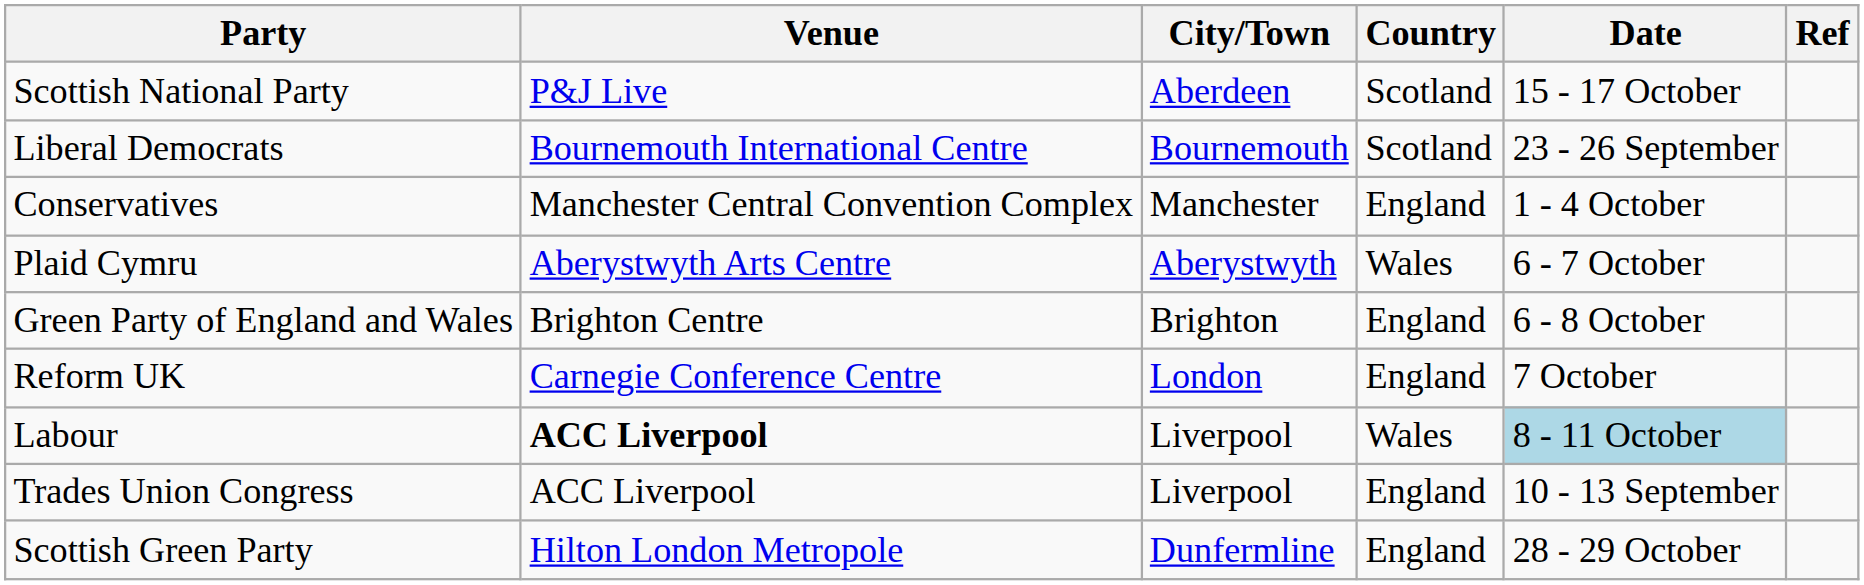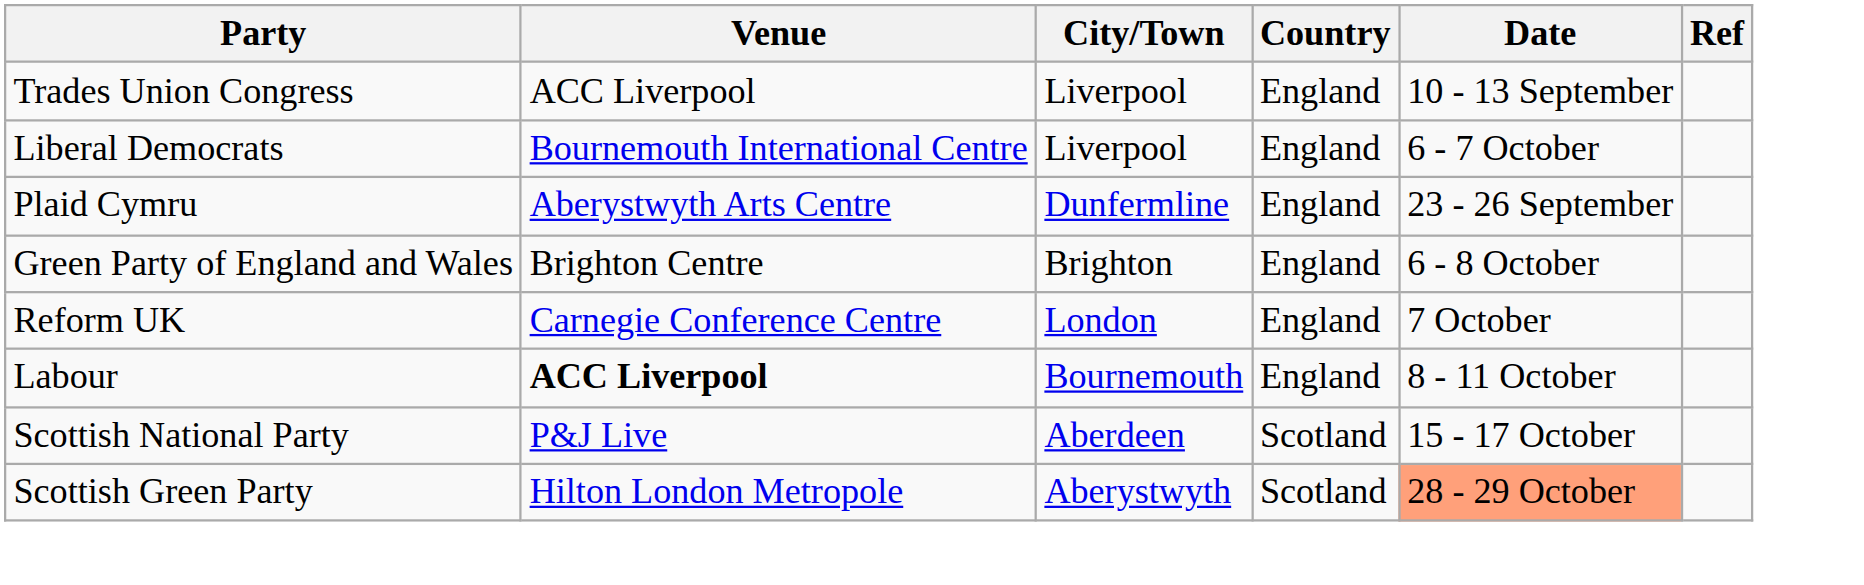rows swapped: Trades Union Congress <-> Scottish National Party
Liberal Democrats | City/Town: Bournemouth -> Liverpool
Liberal Democrats | Country: Scotland -> England
Liberal Democrats | Date: 23 - 26 September -> 6 - 7 October
- row: Conservatives | Manchester Central Convention Complex | Manchester | England | 1 - 4 October
Plaid Cymru | City/Town: Aberystwyth -> Dunfermline
Plaid Cymru | Country: Wales -> England
Plaid Cymru | Date: 6 - 7 October -> 23 - 26 September
Labour | City/Town: Liverpool -> Bournemouth
Labour | Country: Wales -> England
Labour | Date: lightblue background -> no background
Scottish Green Party | City/Town: Dunfermline -> Aberystwyth
Scottish Green Party | Country: England -> Scotland
Scottish Green Party | Date: no background -> lightsalmon background
